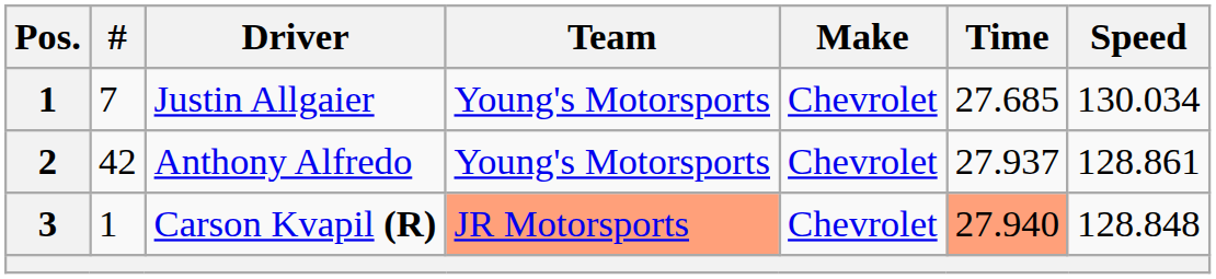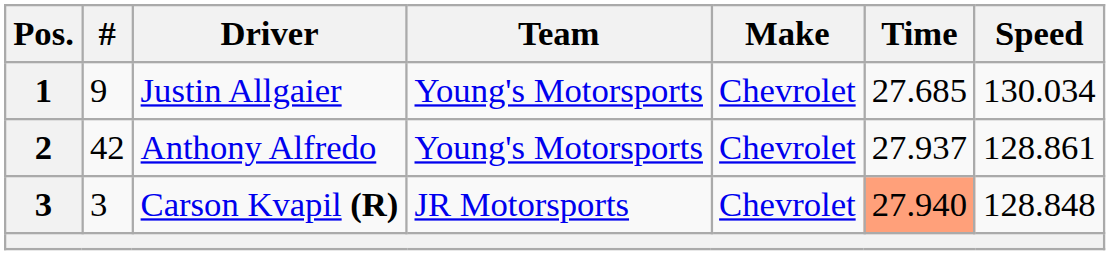Justin Allgaier | #: 7 -> 9
Carson Kvapil (R) | #: 1 -> 3
Carson Kvapil (R) | Team: lightsalmon background -> no background
